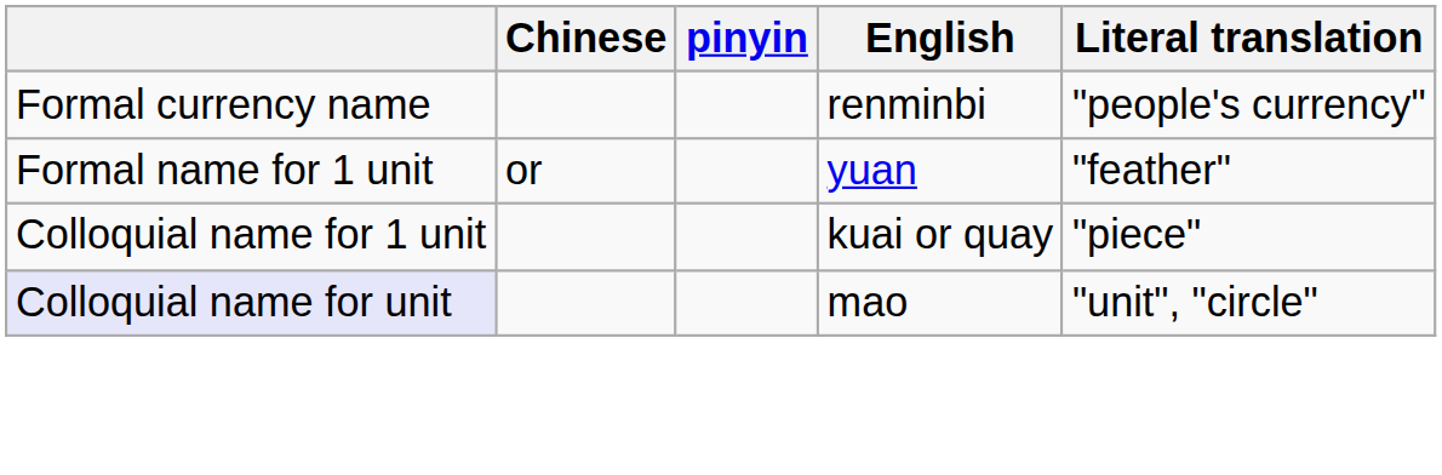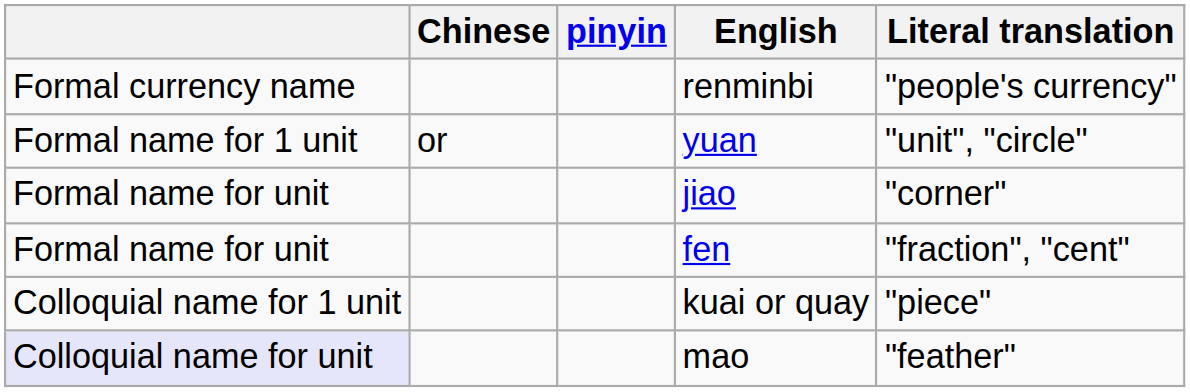yuan | Literal translation: "feather" -> "unit", "circle"
+ row: Formal name for unit | jiao | "corner"
+ row: Formal name for unit | fen | "fraction", "cent"
mao | Literal translation: "unit", "circle" -> "feather"
